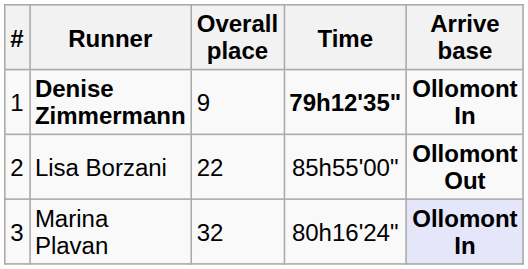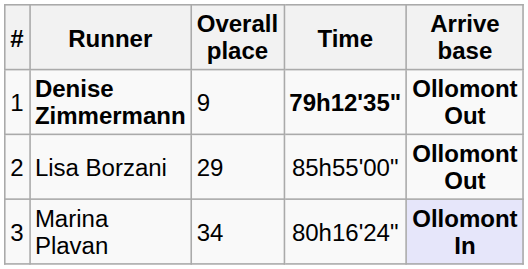Denise Zimmermann | Arrive base: Ollomont In -> Ollomont Out
Lisa Borzani | Overall place: 22 -> 29
Marina Plavan | Overall place: 32 -> 34
